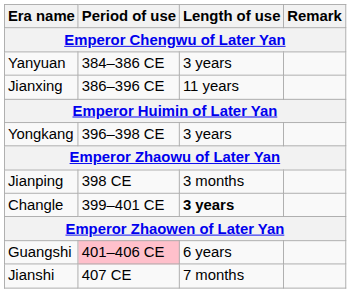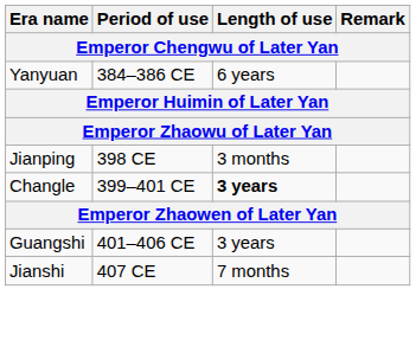Yanyuan | Length of use: 3 years -> 6 years
- row: Jianxing | 386–396 CE | 11 years
- row: Yongkang | 396–398 CE | 3 years
Guangshi | Period of use: pink background -> no background
Guangshi | Length of use: 6 years -> 3 years
